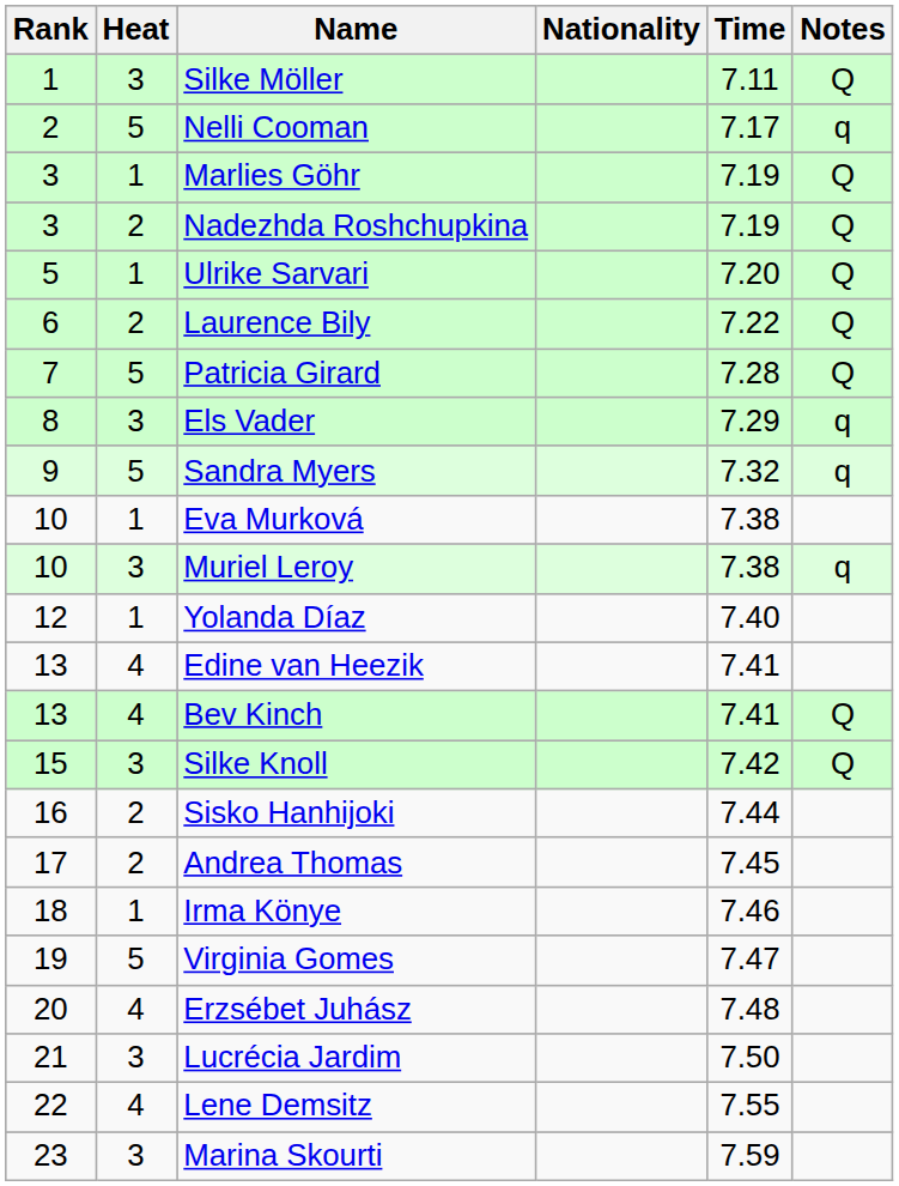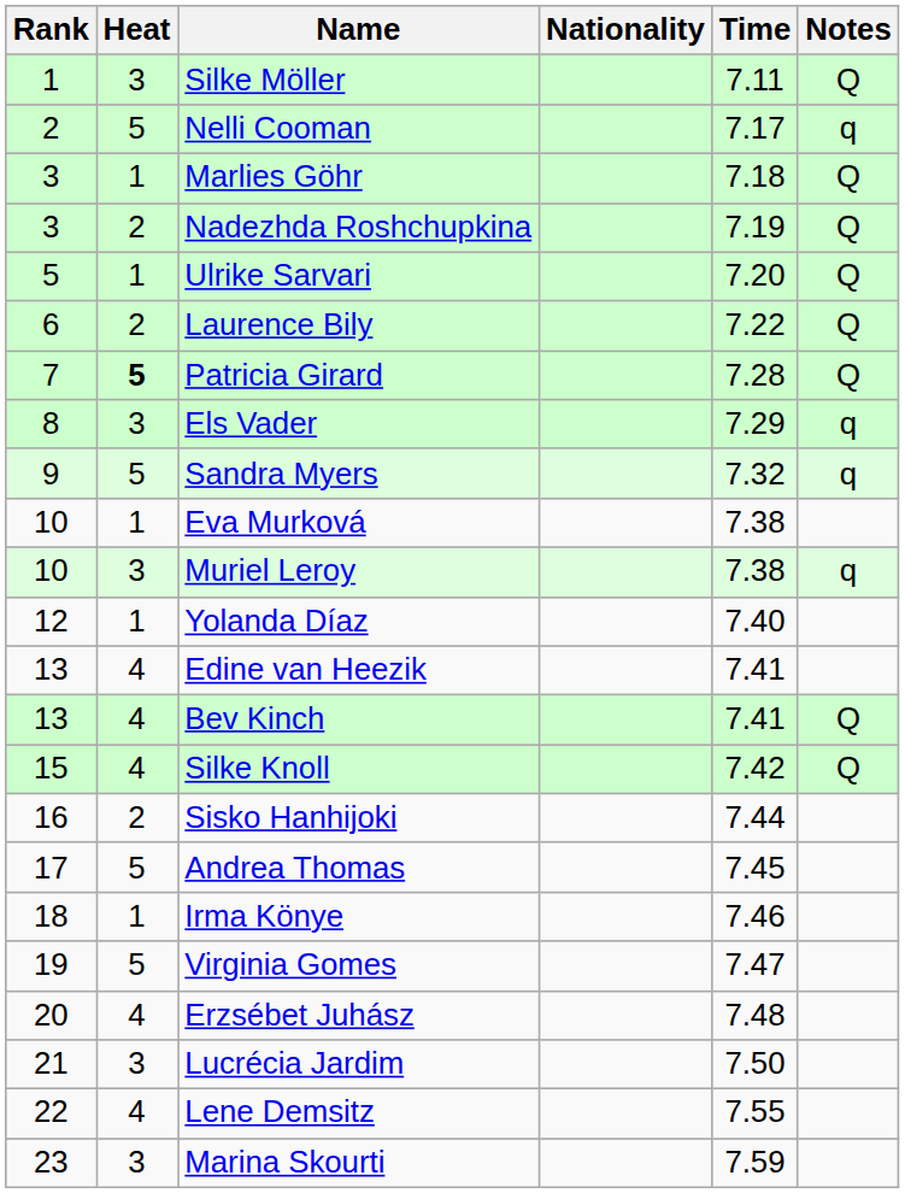Marlies Göhr | Time: 7.19 -> 7.18
Patricia Girard | Heat: normal -> bold
Silke Knoll | Heat: 3 -> 4
Andrea Thomas | Heat: 2 -> 5
